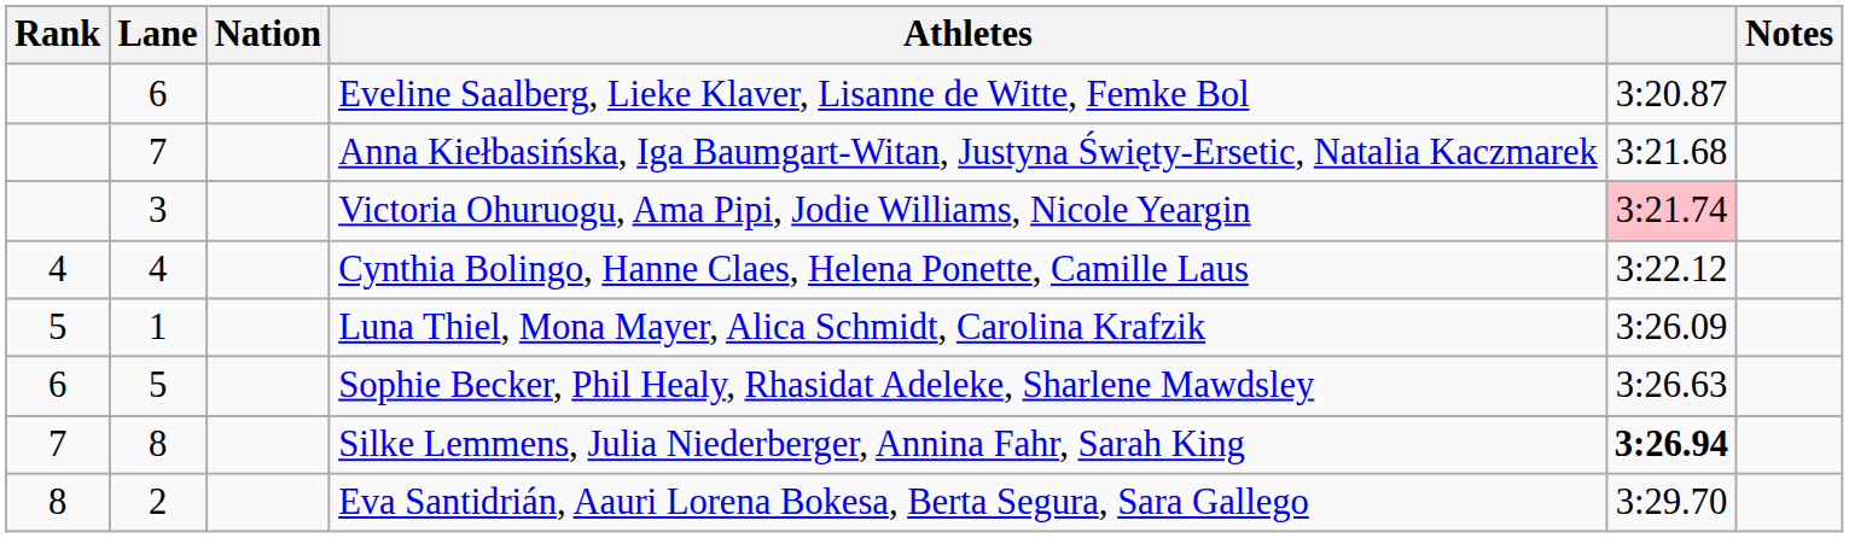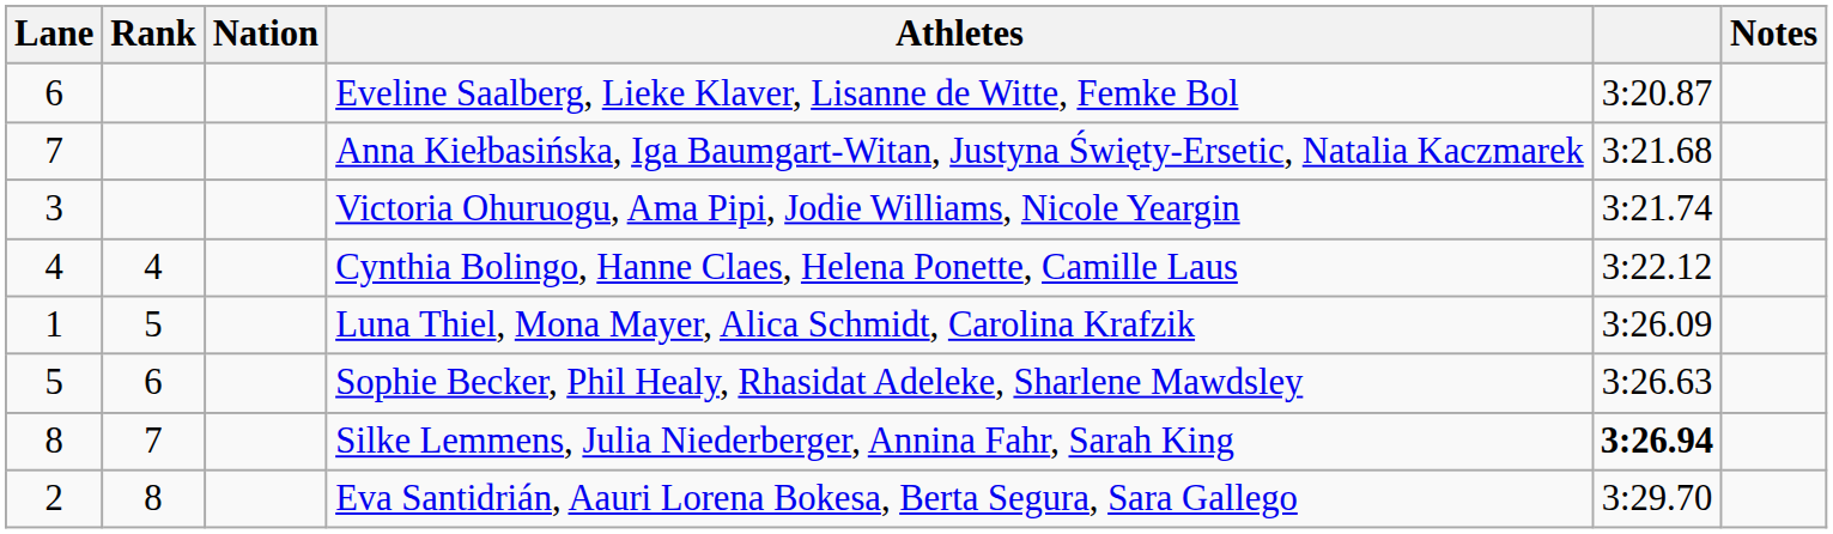columns swapped: Rank <-> Lane
Victoria Ohuruogu, Ama Pipi, Jodie Williams, Nicole Yeargin | column 5: pink background -> no background
